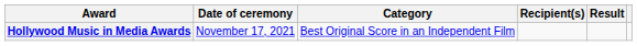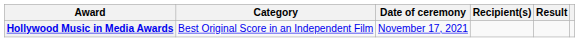columns swapped: Date of ceremony <-> Category
